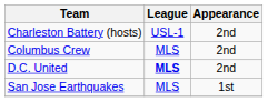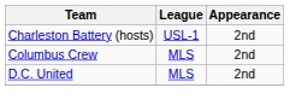D.C. United | League: bold -> normal
- row: San Jose Earthquakes | MLS | 1st
